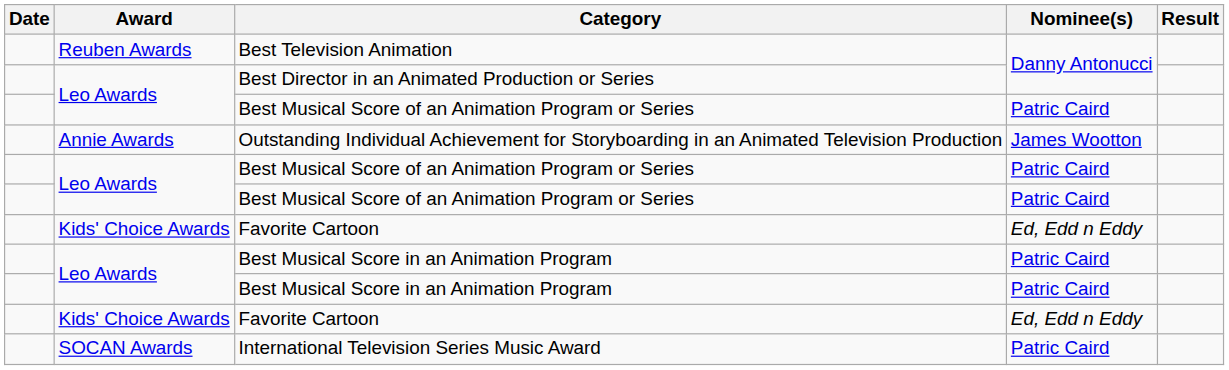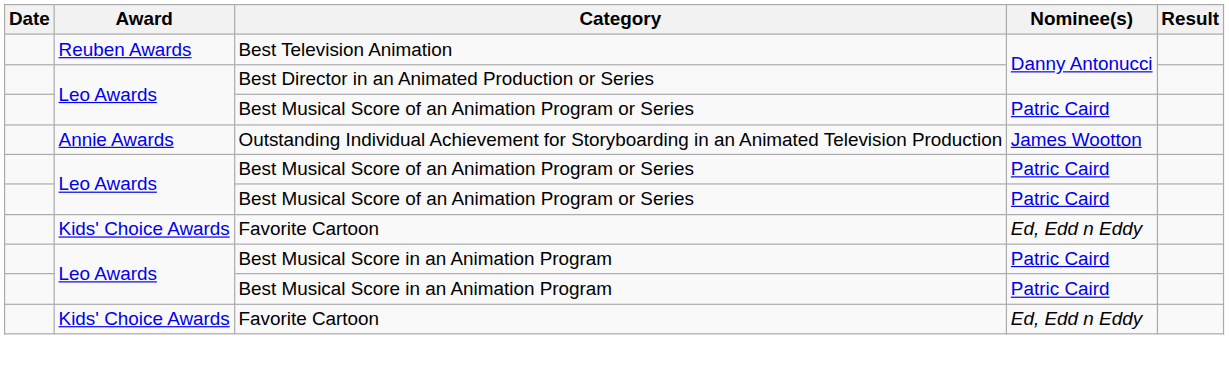- row: SOCAN Awards | International Television Series Music Award | Patric Caird
